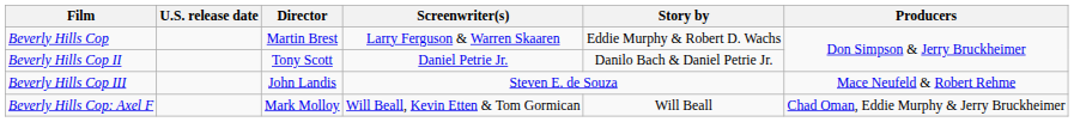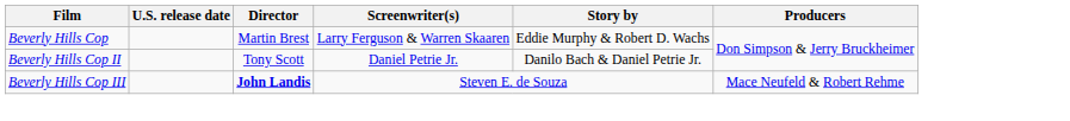Beverly Hills Cop III | Director: normal -> bold
- row: Beverly Hills Cop: Axel F | Mark Molloy | Will Beall, Kevin Etten & Tom Gormican | Will Beall | Chad Oman, Eddie Murphy & Jerry Bruckheimer
